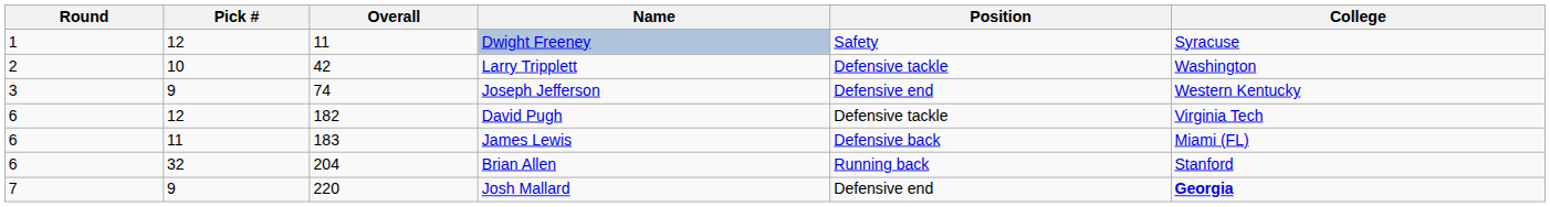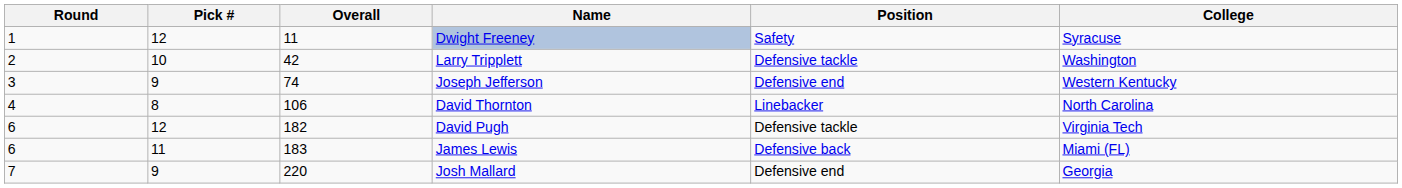+ row: 4 | 8 | 106 | David Thornton | Linebacker | North Carolina
- row: 6 | 32 | 204 | Brian Allen | Running back | Stanford
Josh Mallard | College: bold -> normal
